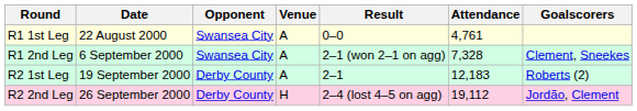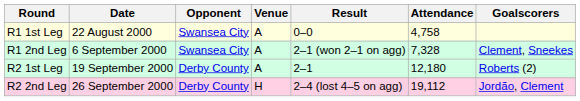R1 1st Leg | Attendance: 4,761 -> 4,758
R2 1st Leg | Attendance: 12,183 -> 12,180
